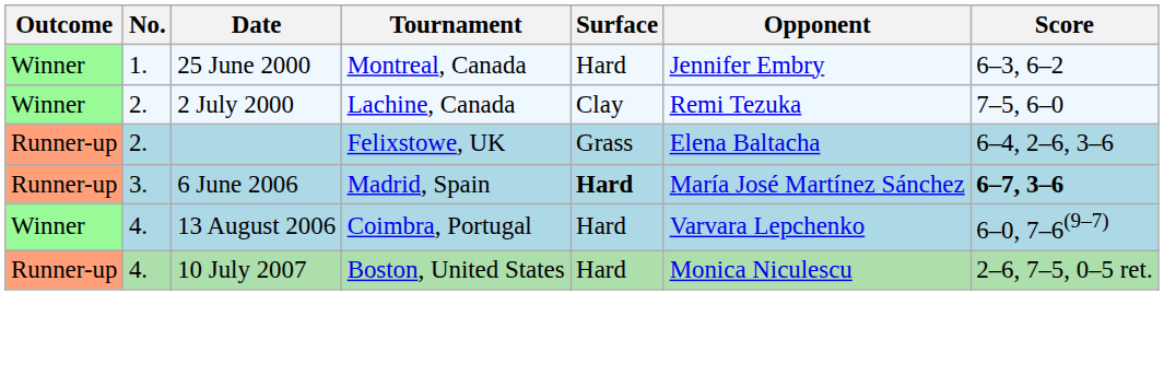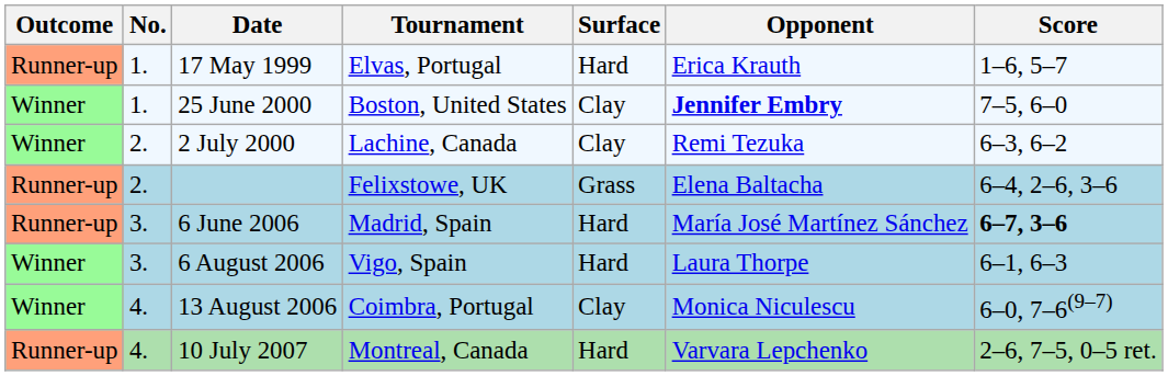+ row: Runner-up | 1. | 17 May 1999 | Elvas, Portugal | Hard | Erica Krauth | 1–6, 5–7
25 June 2000 | Tournament: Montreal, Canada -> Boston, United States
25 June 2000 | Surface: Hard -> Clay
25 June 2000 | Opponent: normal -> bold
25 June 2000 | Score: 6–3, 6–2 -> 7–5, 6–0
2 July 2000 | Score: 7–5, 6–0 -> 6–3, 6–2
6 June 2006 | Surface: bold -> normal
+ row: Winner | 3. | 6 August 2006 | Vigo, Spain | Hard | Laura Thorpe | 6–1, 6–3
13 August 2006 | Surface: Hard -> Clay
13 August 2006 | Opponent: Varvara Lepchenko -> Monica Niculescu
10 July 2007 | Tournament: Boston, United States -> Montreal, Canada
10 July 2007 | Opponent: Monica Niculescu -> Varvara Lepchenko
